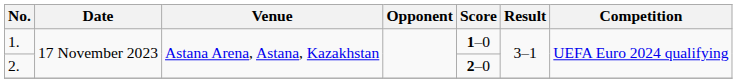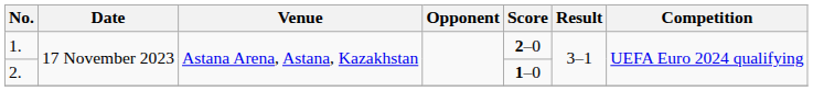1. | Score: 1–0 -> 2–0
2. | Score: 2–0 -> 1–0
